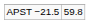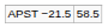APST −21.5 | column 2: 59.8 -> 58.5
